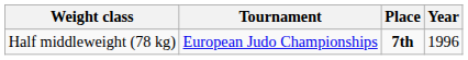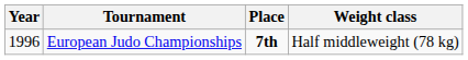columns swapped: Year <-> Weight class
